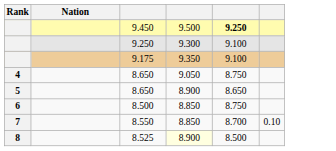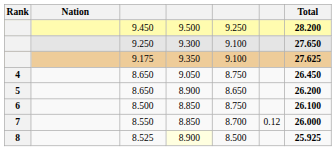+ column: Total | 28.200 | 27.650 | 27.625 | 26.450 | 26.200 | 26.100 | 26.000 | 25.925
9.450 | column 5: bold -> normal
8.550 | column 6: 0.10 -> 0.12
